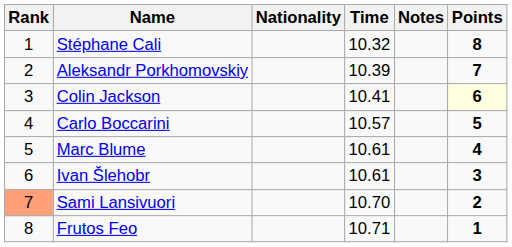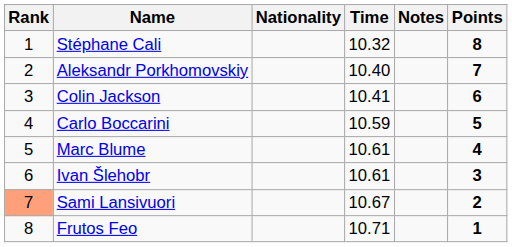Aleksandr Porkhomovskiy | Time: 10.39 -> 10.40
Colin Jackson | Points: lightyellow background -> no background
Carlo Boccarini | Time: 10.57 -> 10.59
Sami Lansivuori | Time: 10.70 -> 10.67
